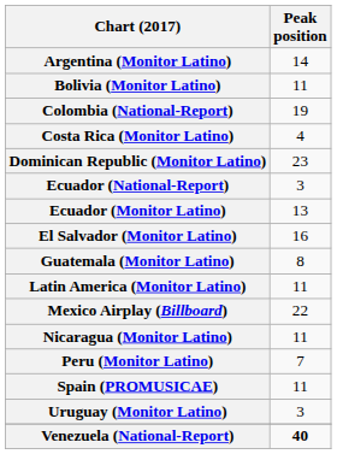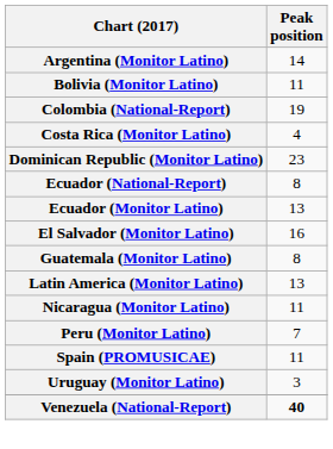Ecuador (National-Report) | Peak position: 3 -> 8
Latin America (Monitor Latino) | Peak position: 11 -> 13
- row: Mexico Airplay (Billboard) | 22
